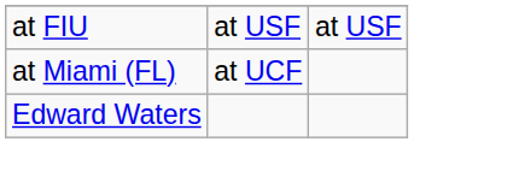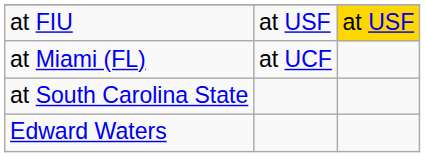at FIU | column 3: no background -> gold background
+ row: at South Carolina State
